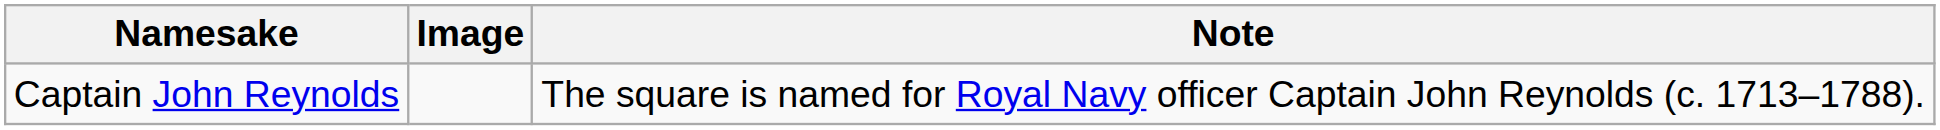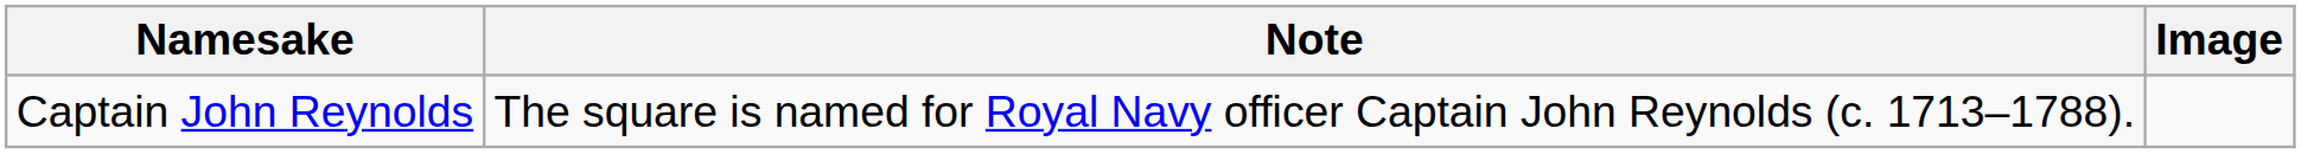columns swapped: Image <-> Note
